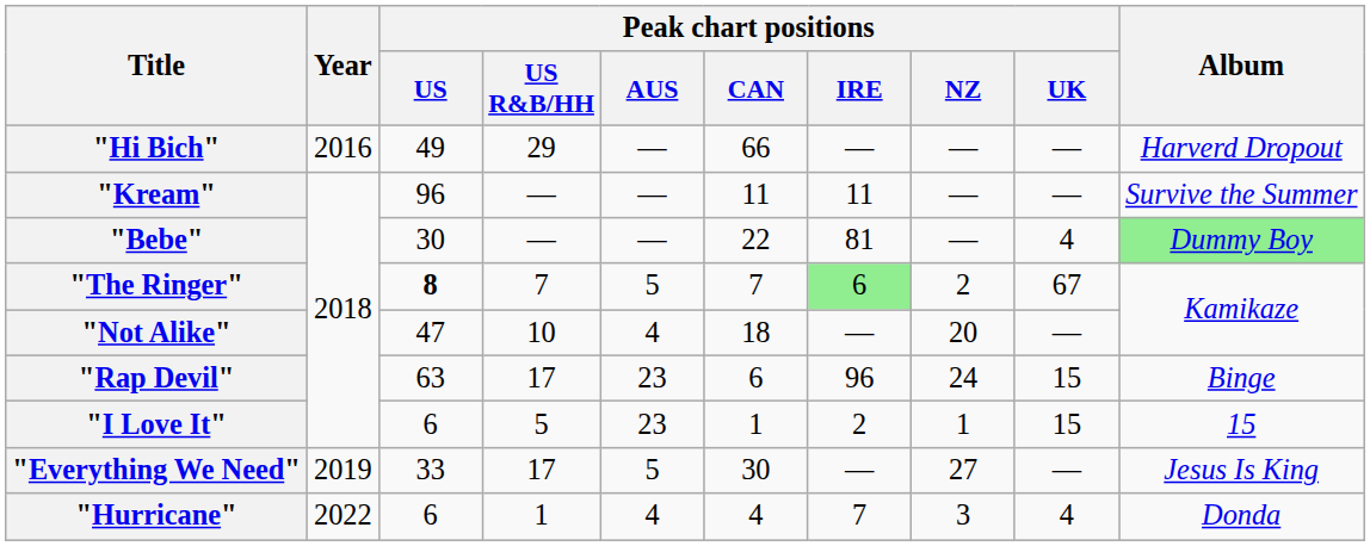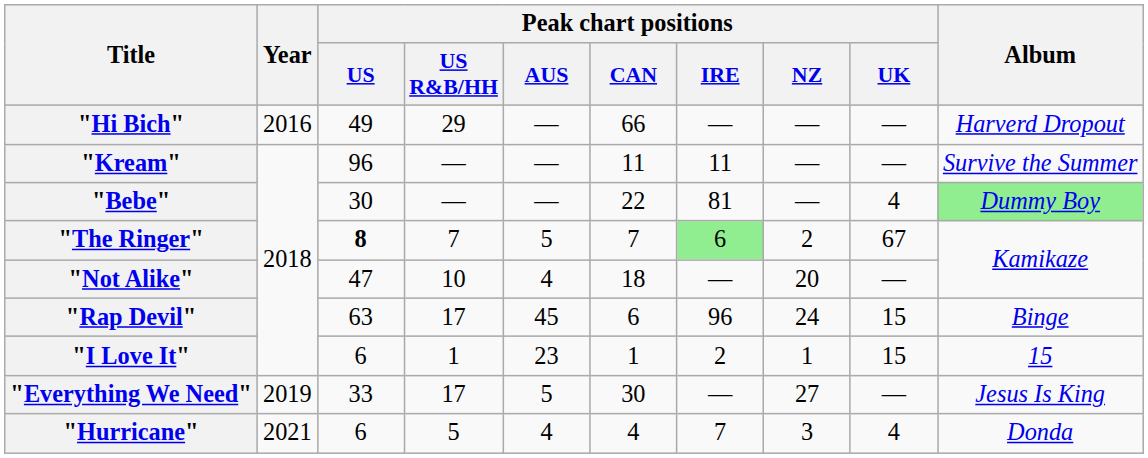"Rap Devil" | Peak chart positions / AUS: 23 -> 45
"I Love It" | Peak chart positions / US R&B/HH: 5 -> 1
"Hurricane" | Year: 2022 -> 2021
"Hurricane" | Peak chart positions / US R&B/HH: 1 -> 5
